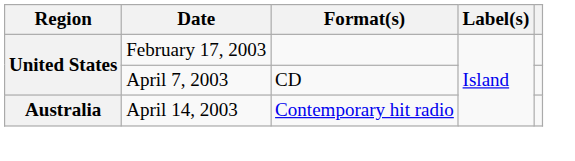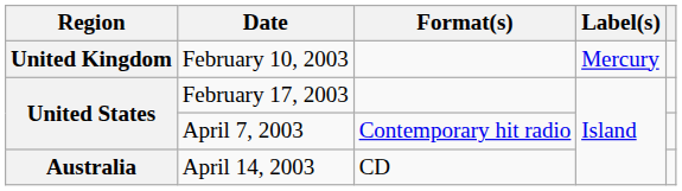+ row: United Kingdom | February 10, 2003 | Mercury
April 7, 2003 | Format(s): CD -> Contemporary hit radio
April 14, 2003 | Format(s): Contemporary hit radio -> CD
